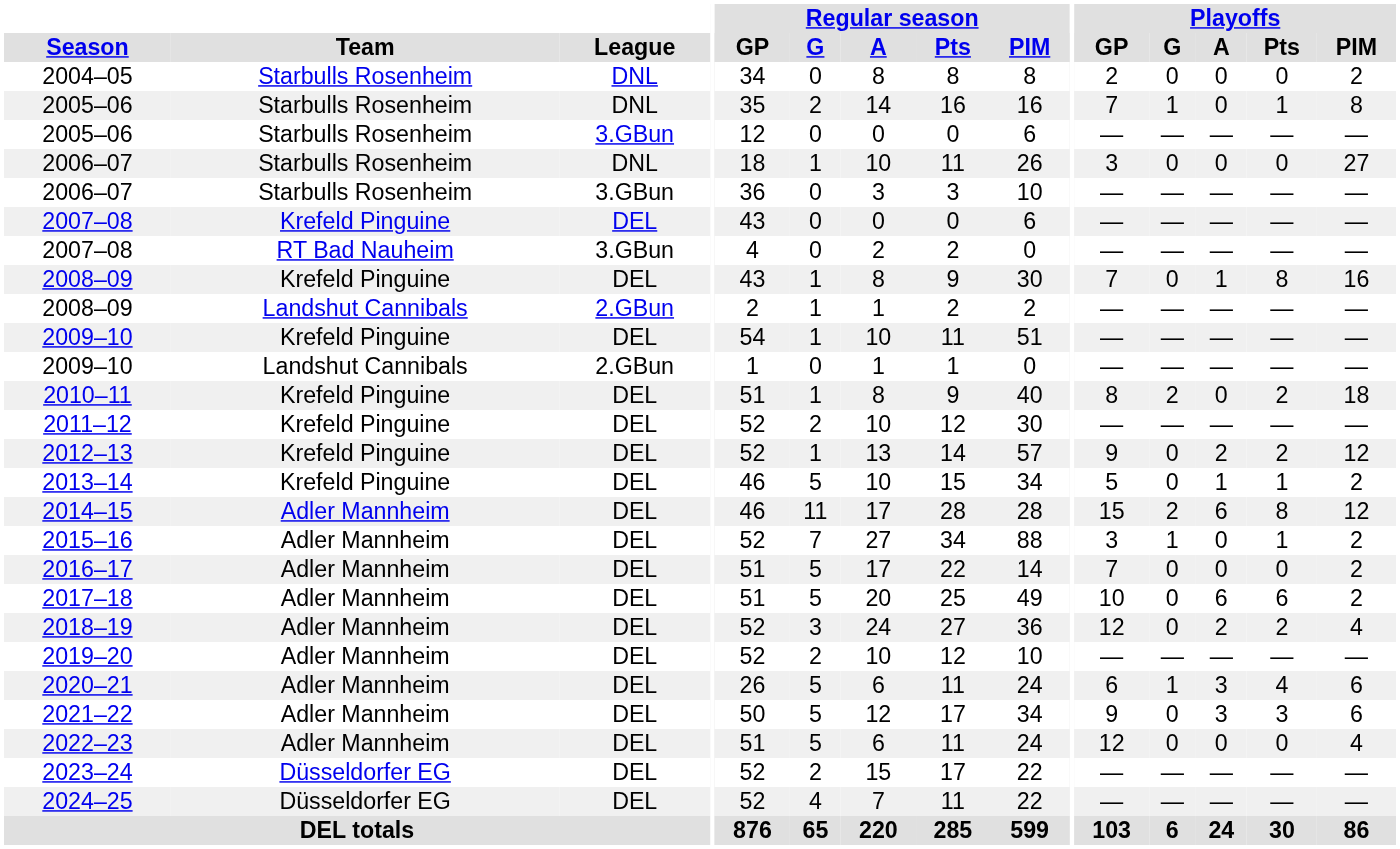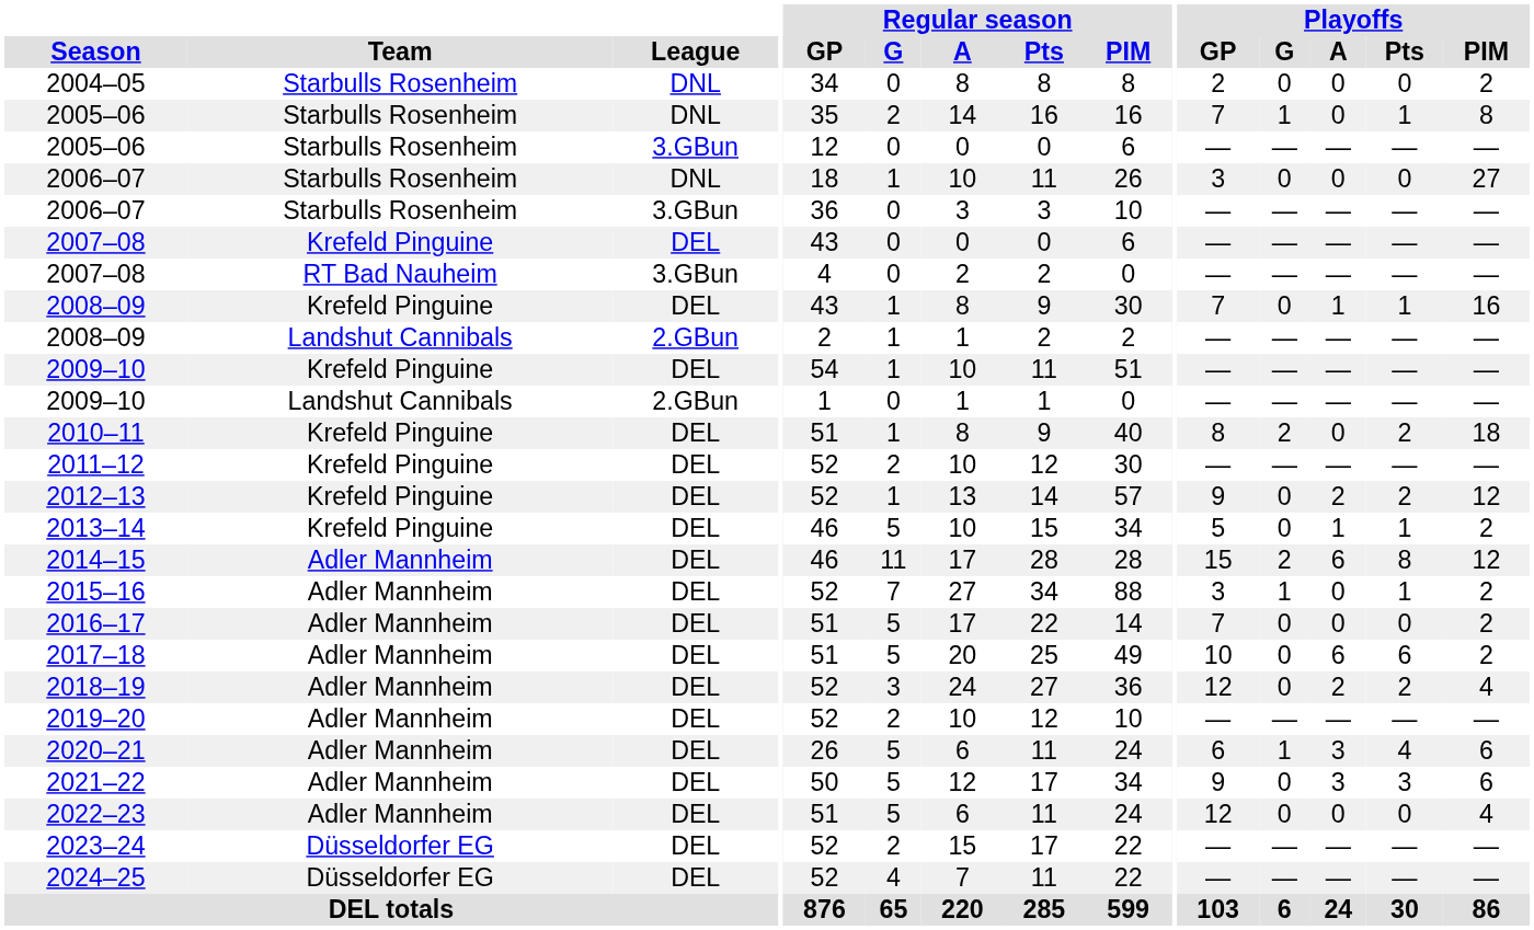2008–09 / DEL | Playoffs / Pts: 8 -> 1
